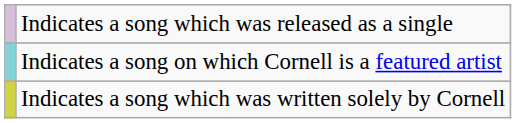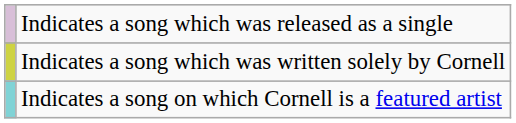rows swapped: Indicates a song which was written solely by Cornell <-> Indicates a song on which Cornell is a featured artist
